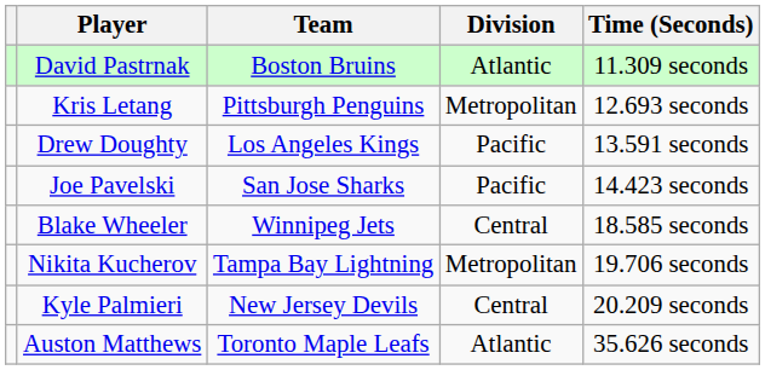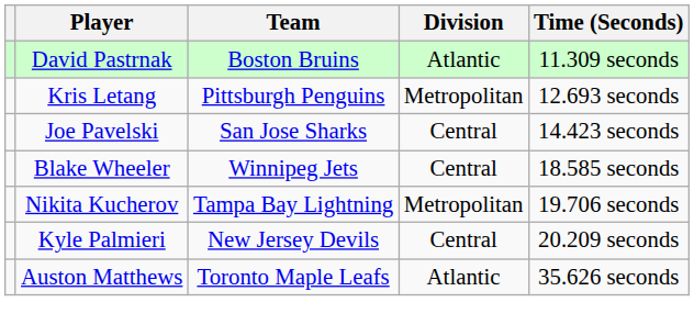- row: Drew Doughty | Los Angeles Kings | Pacific | 13.591 seconds
Joe Pavelski | Division: Pacific -> Central
